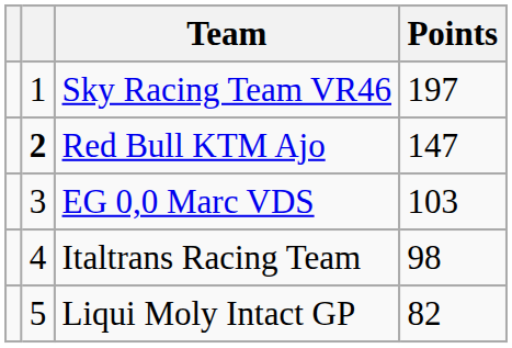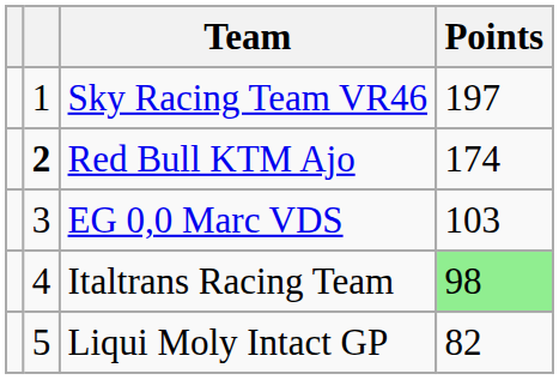Red Bull KTM Ajo | Points: 147 -> 174
Italtrans Racing Team | Points: no background -> lightgreen background
